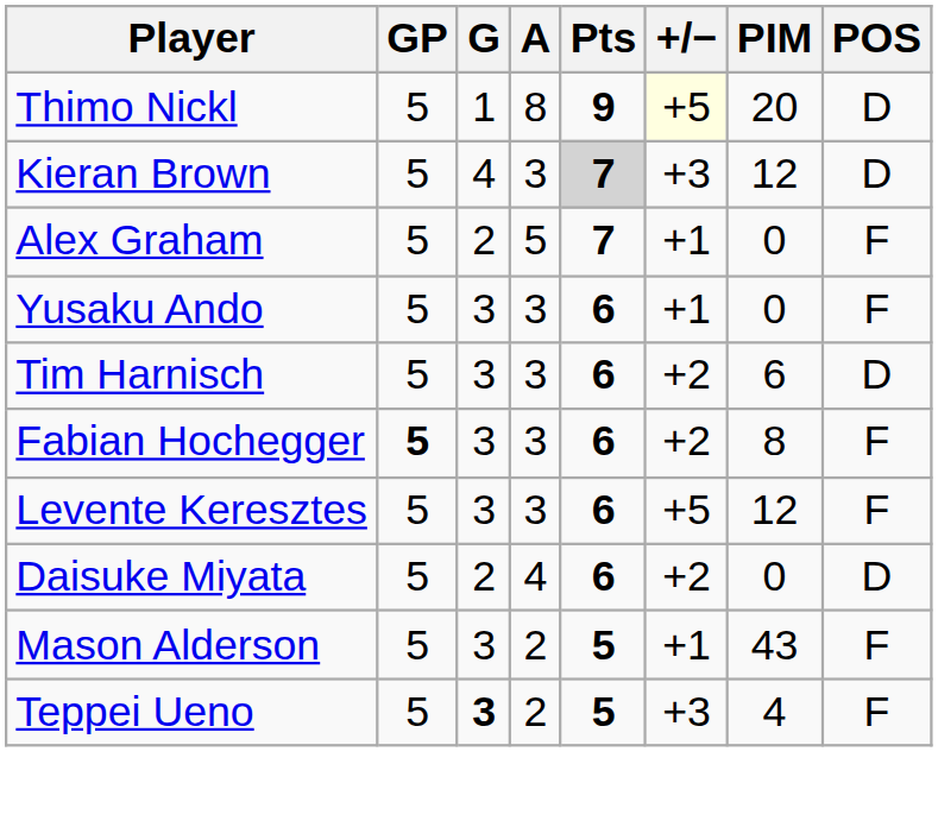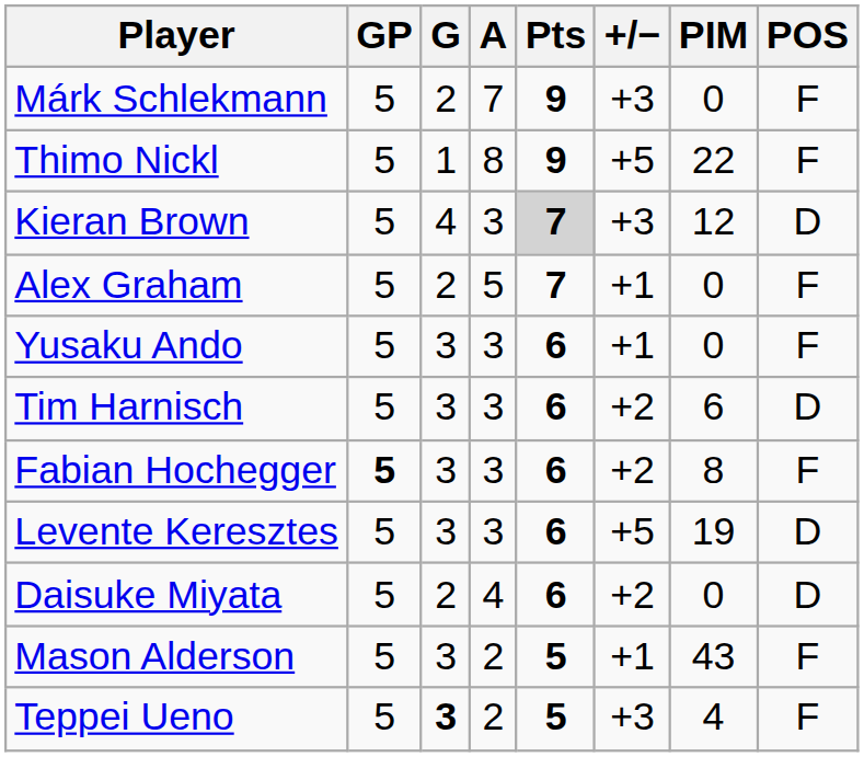+ row: Márk Schlekmann | 5 | 2 | 7 | 9 | +3 | 0 | F
Thimo Nickl | +/−: lightyellow background -> no background
Thimo Nickl | PIM: 20 -> 22
Thimo Nickl | POS: D -> F
Levente Keresztes | PIM: 12 -> 19
Levente Keresztes | POS: F -> D
